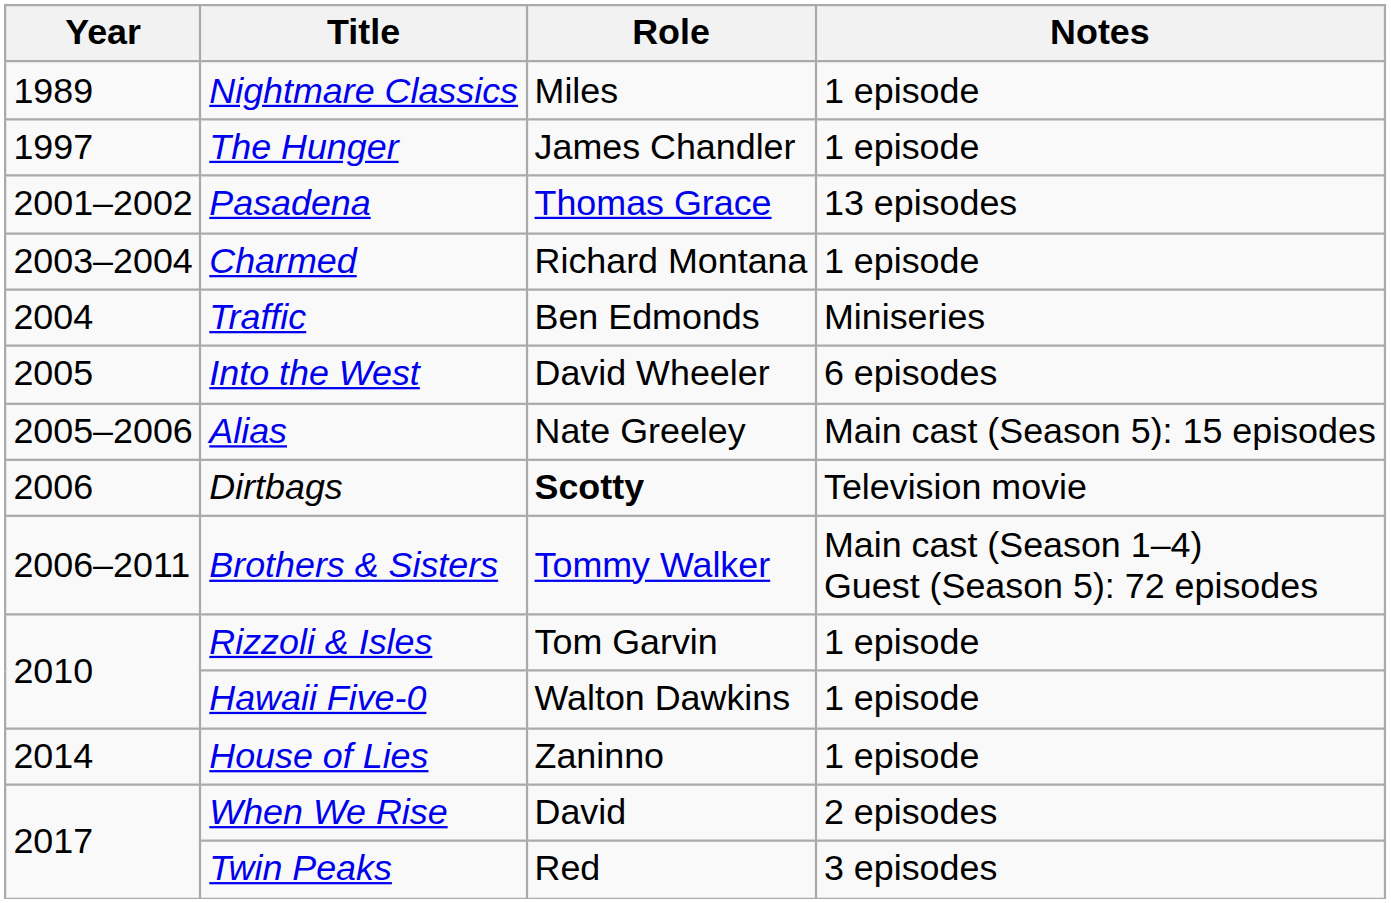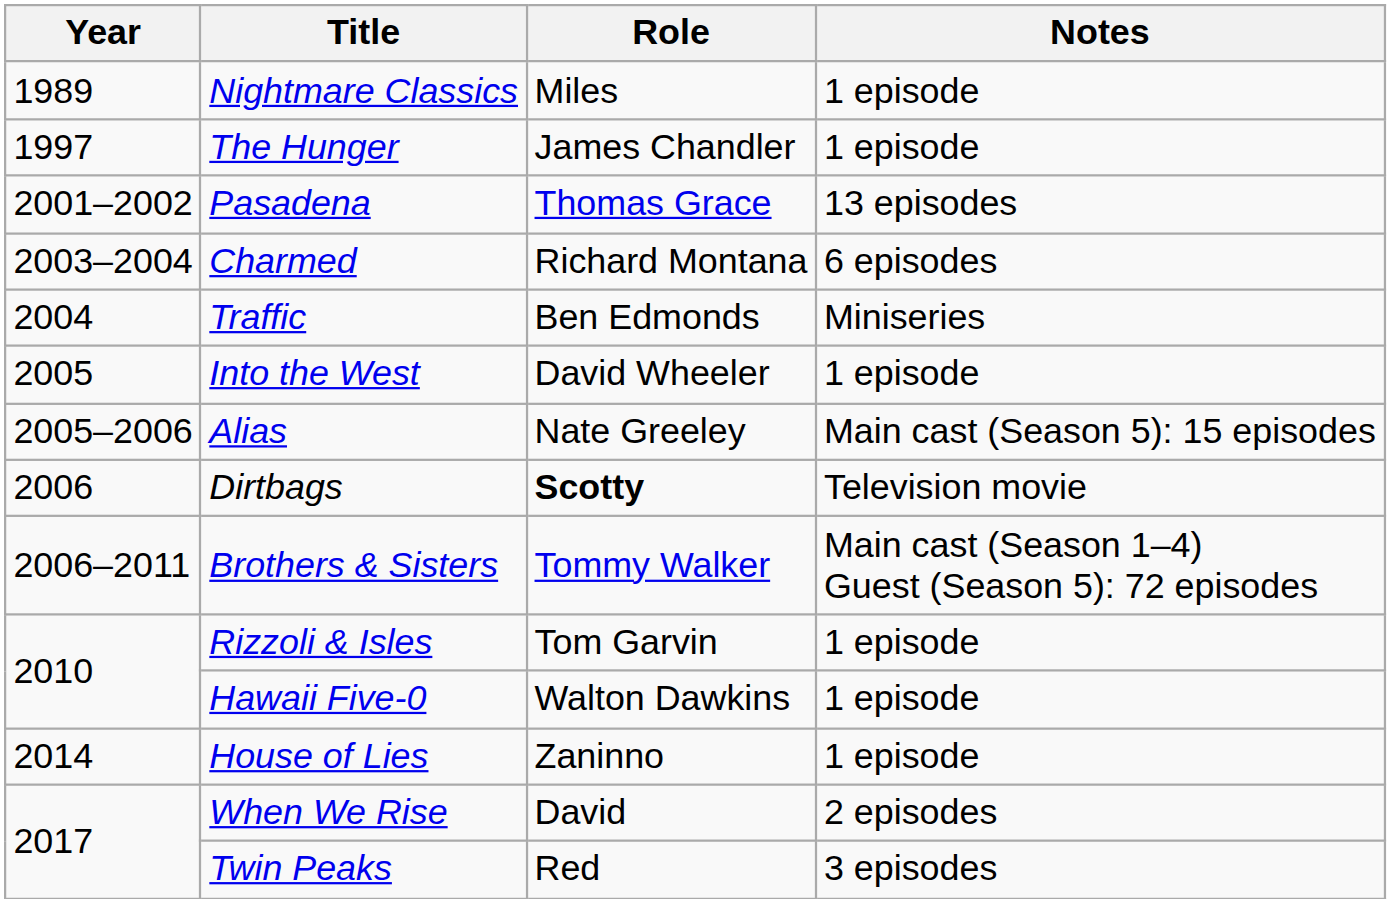Charmed | Notes: 1 episode -> 6 episodes
Into the West | Notes: 6 episodes -> 1 episode
